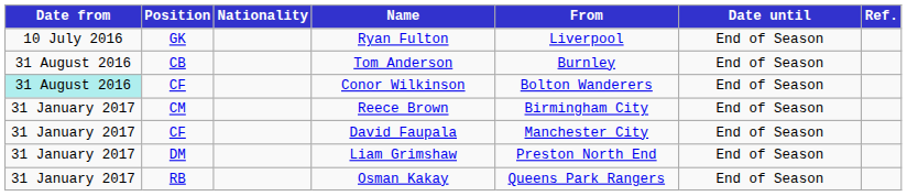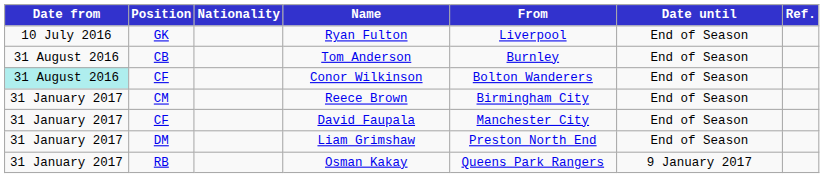Osman Kakay | Date until: End of Season -> 9 January 2017
